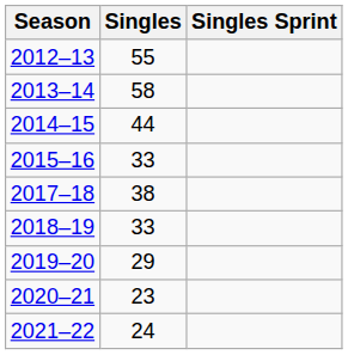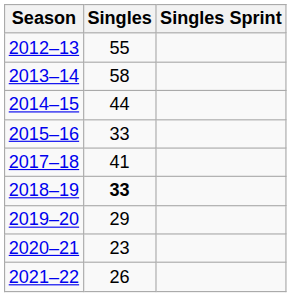2017–18 | Singles: 38 -> 41
2018–19 | Singles: normal -> bold
2021–22 | Singles: 24 -> 26
